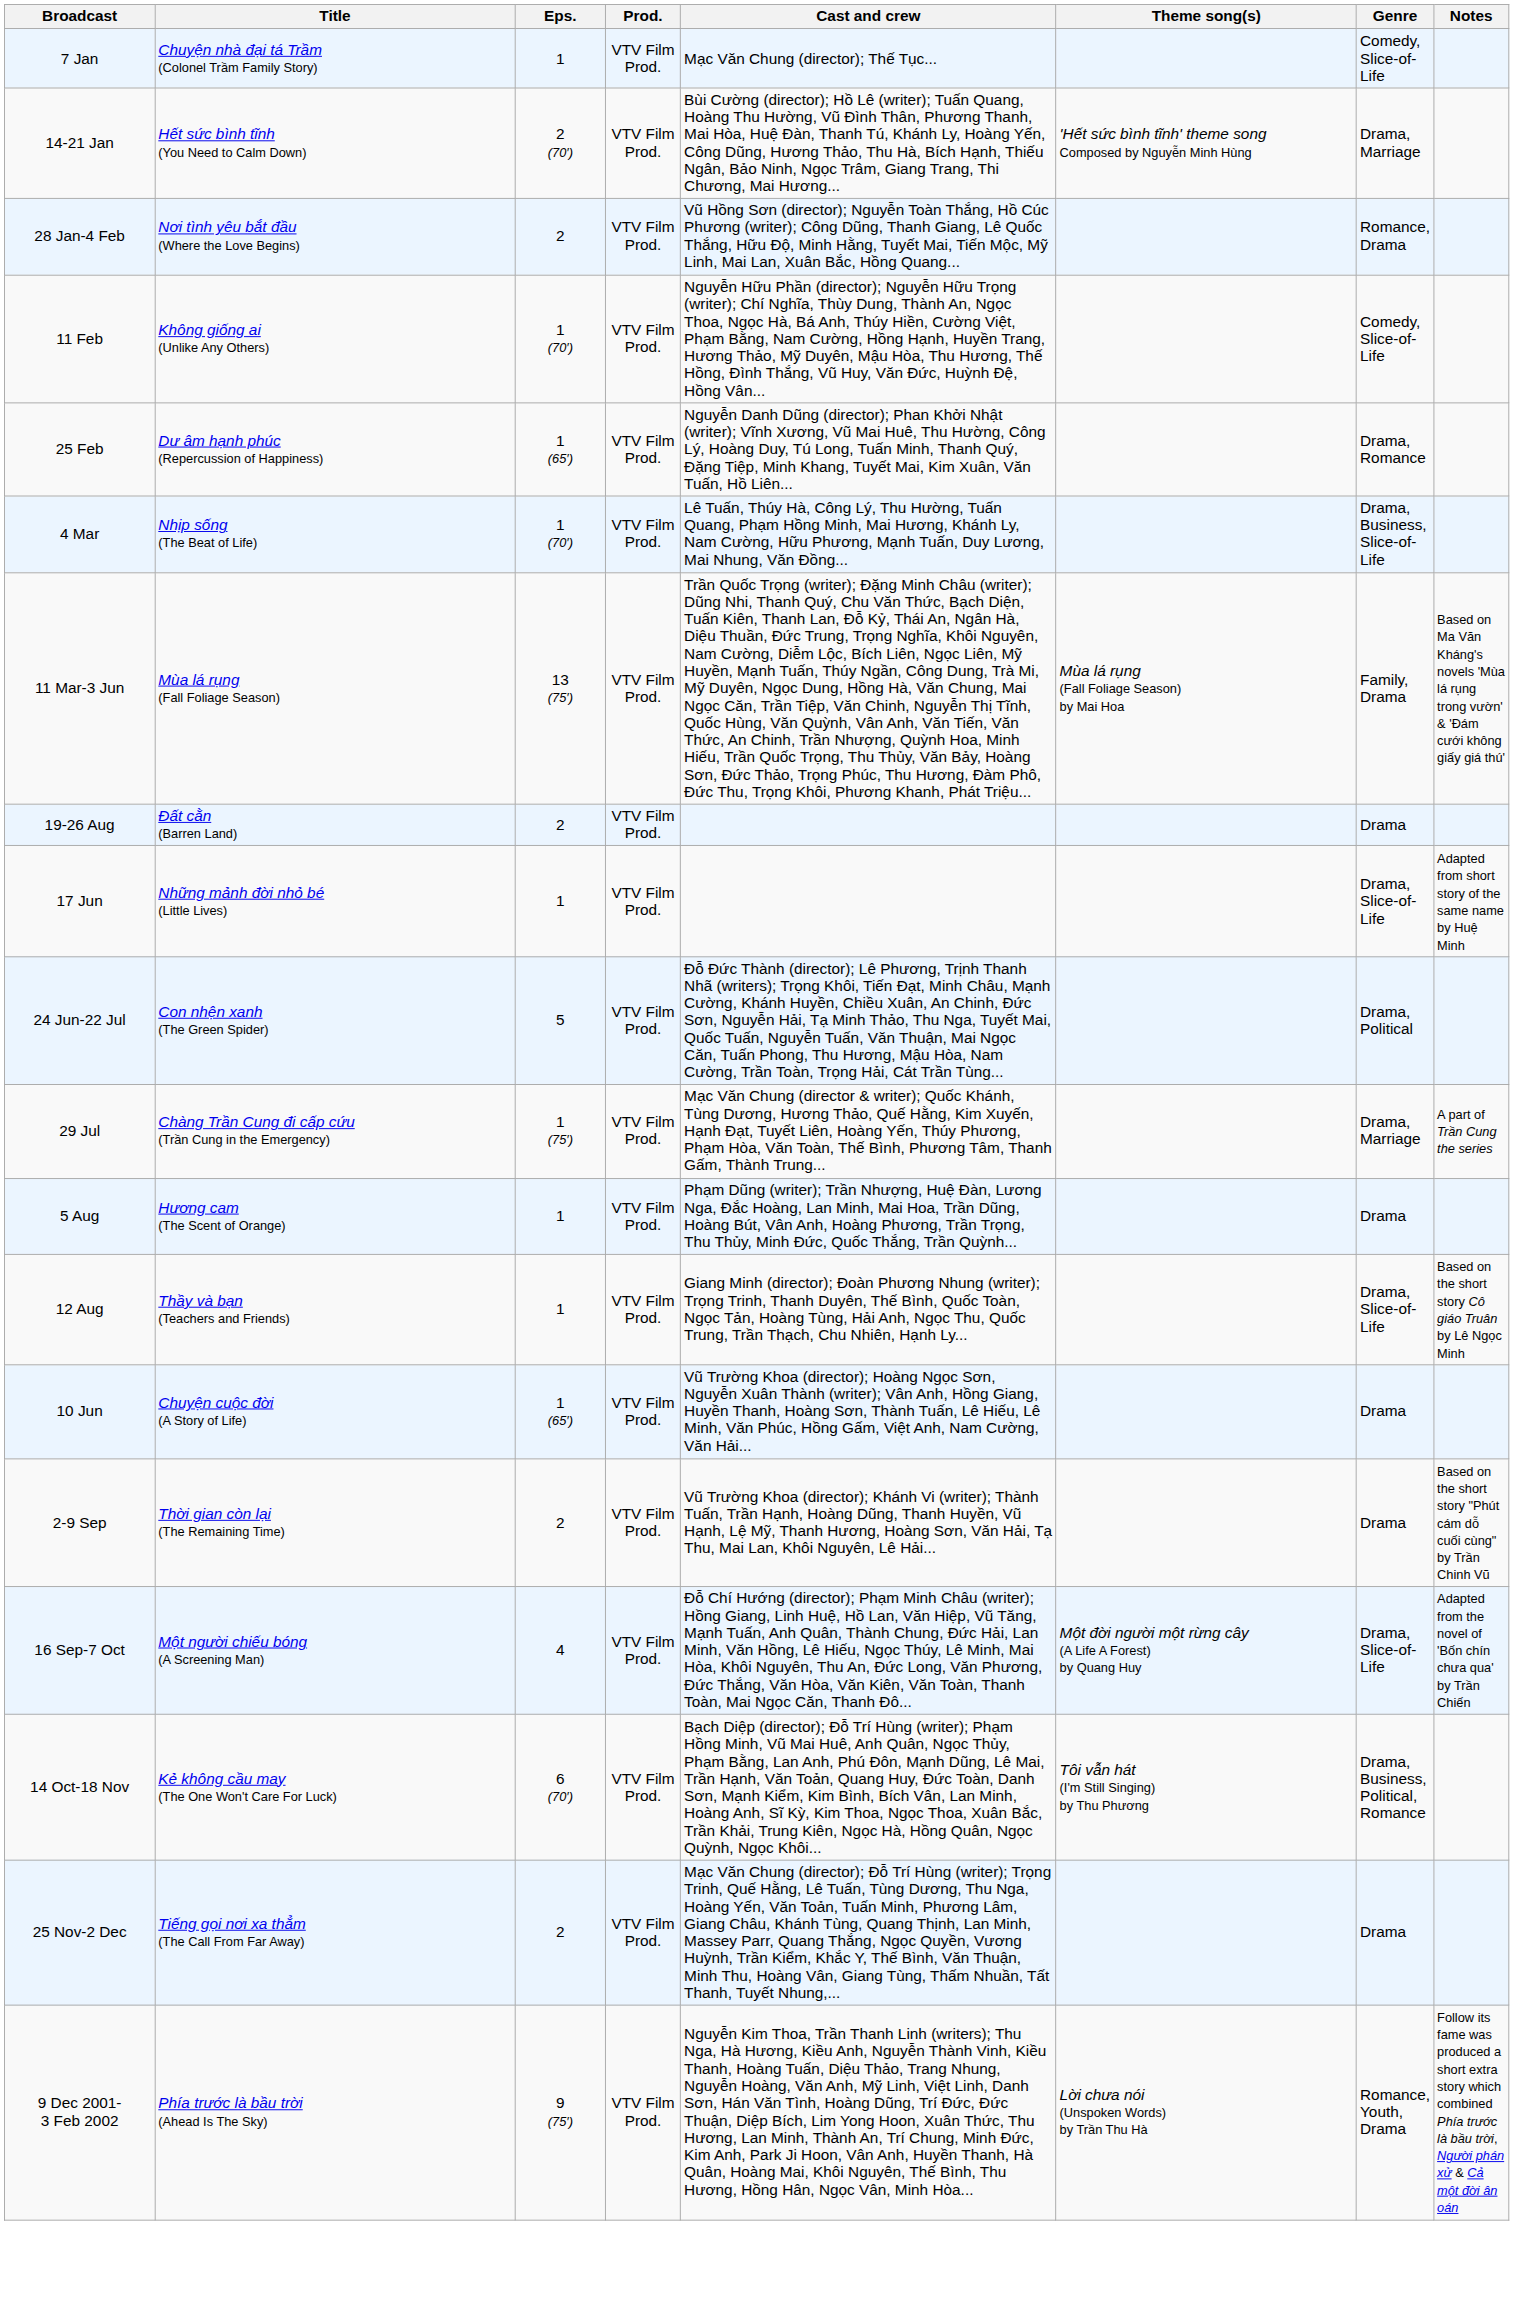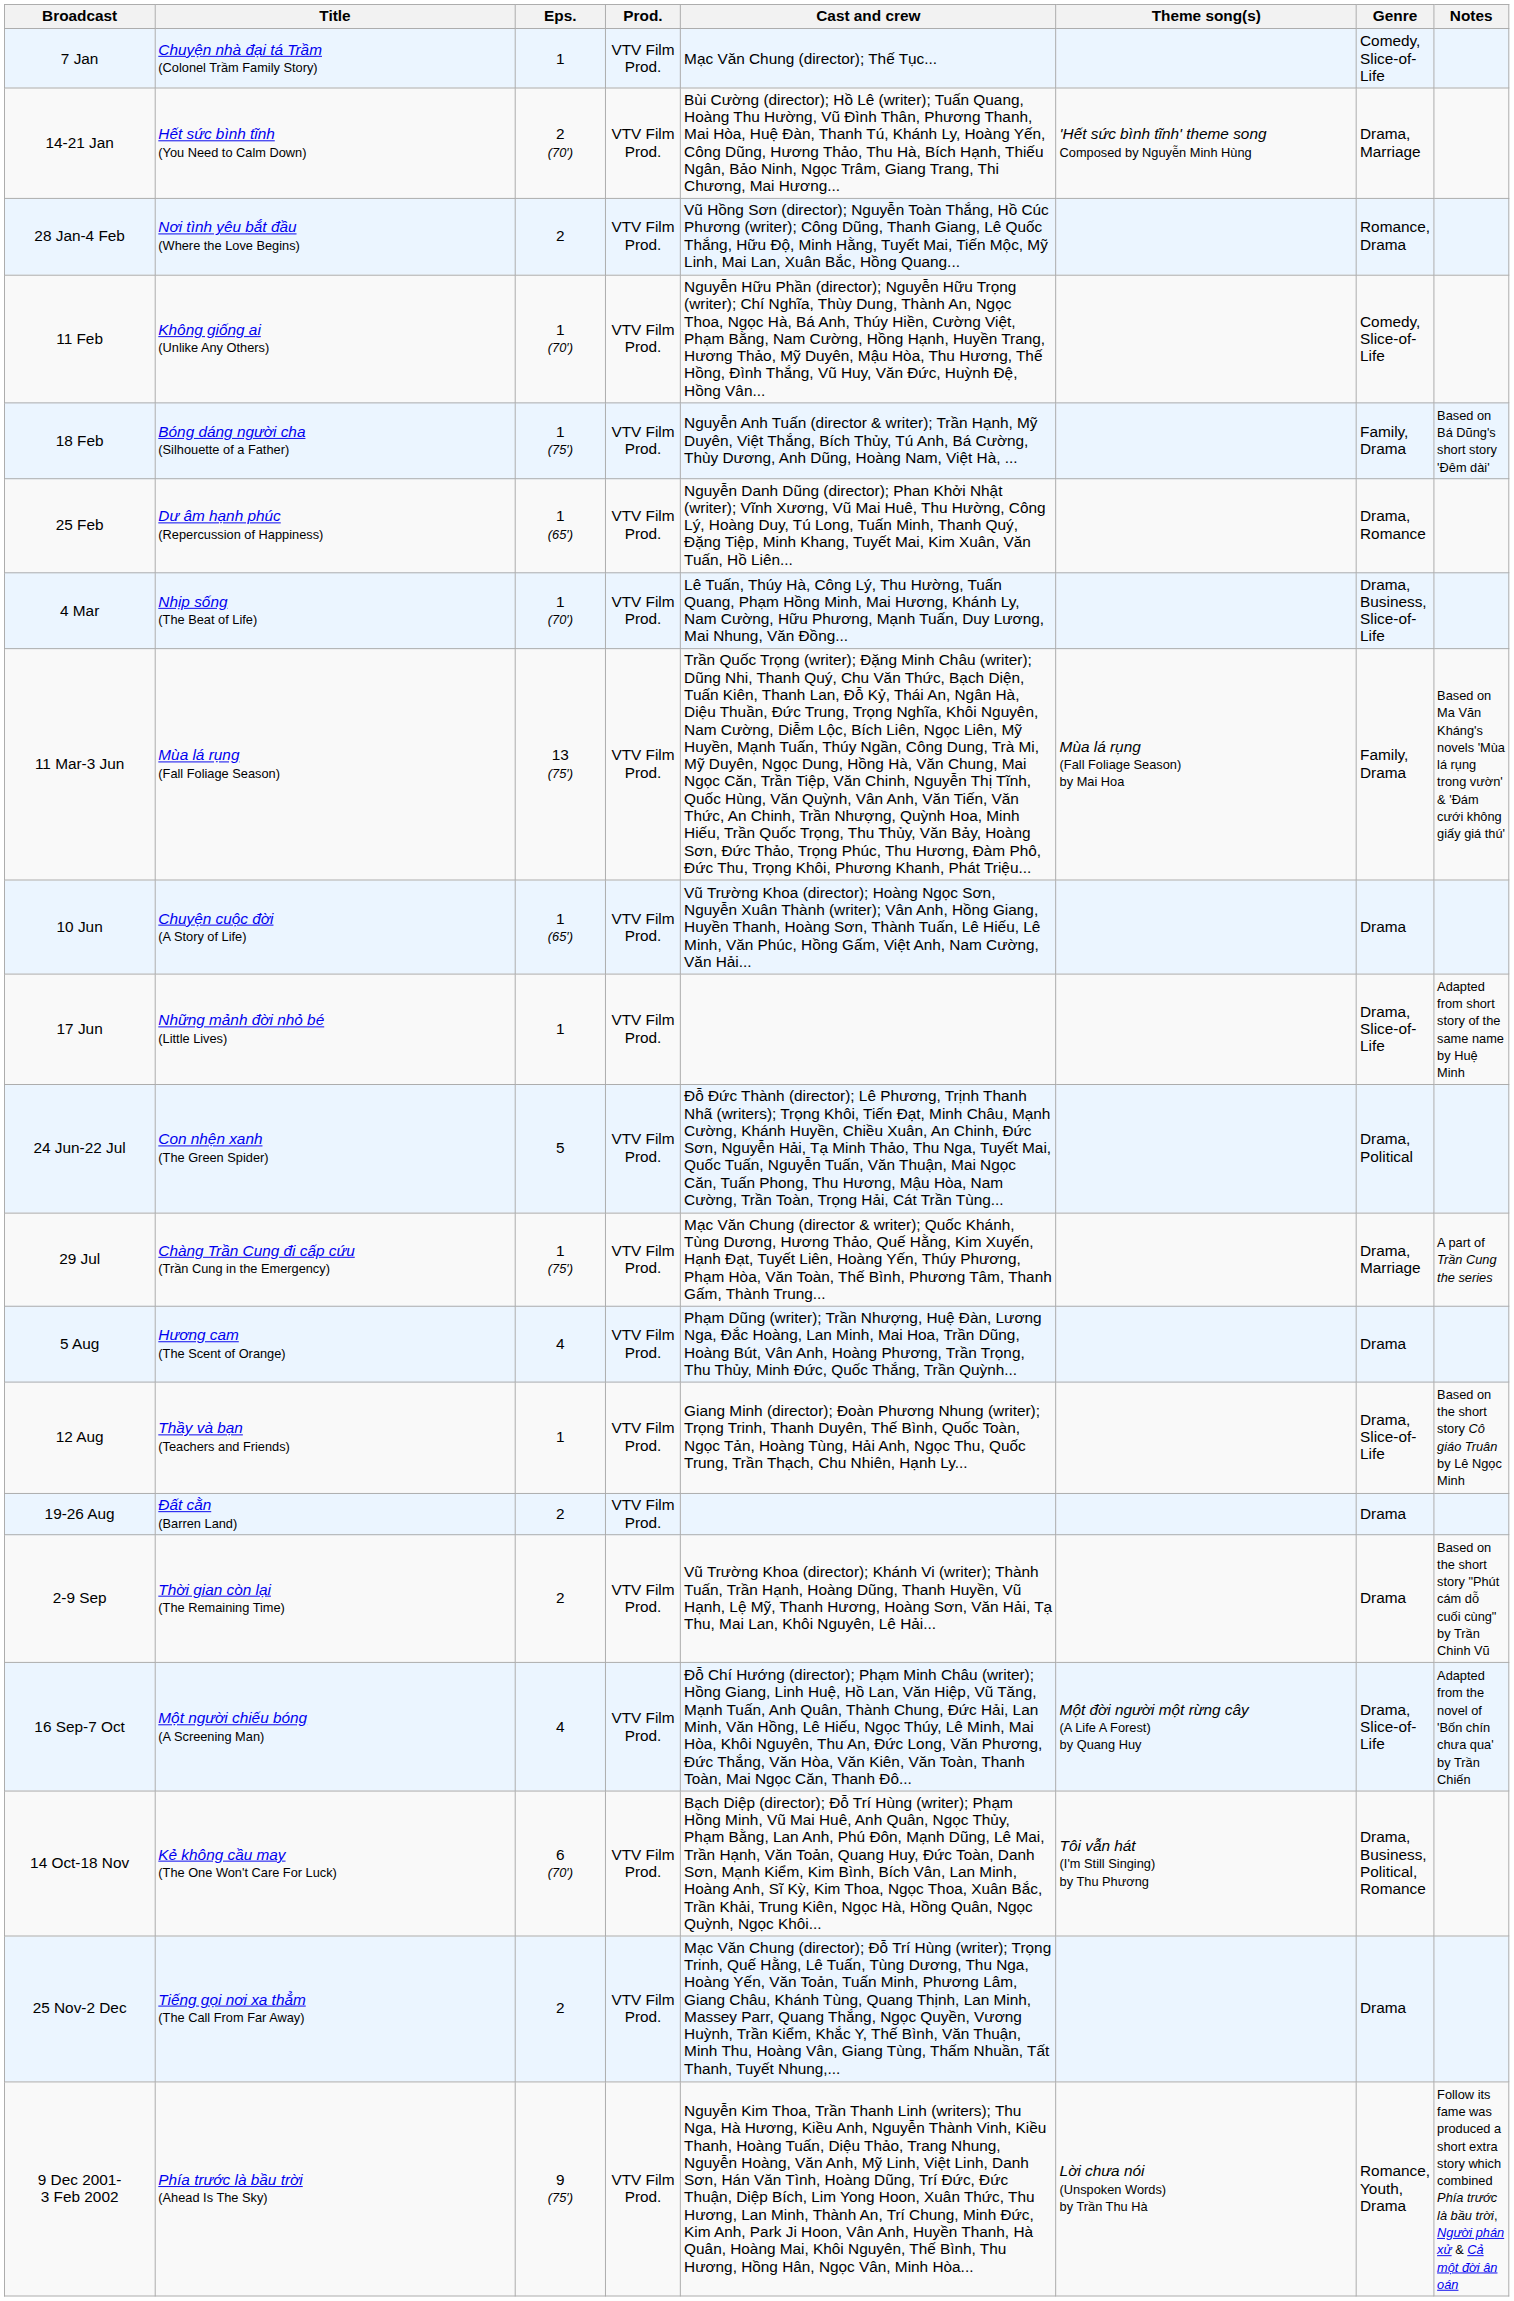+ row: 18 Feb | Bóng dáng người cha (Silhouette of a Father) | 1 (75′) | VTV Film Prod. | Nguyễn Anh Tuấn (director & writer); Trần Hạnh, Mỹ Duyên, Việt Thắng, Bích Thủy, Tú Anh, Bá Cường, Thùy Dương, Anh Dũng, Hoàng Nam, Việt Hà, ... | Family, Drama | Based on Bá Dũng's short story 'Đêm dài'
rows swapped: 10 Jun <-> 19-26 Aug
5 Aug | Eps.: 1 -> 4
